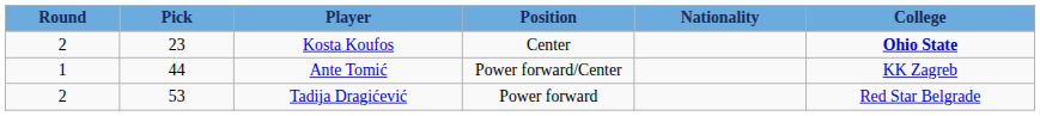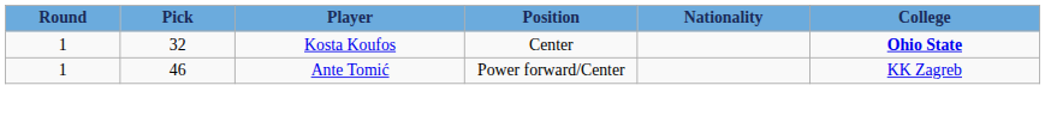Kosta Koufos | Round: 2 -> 1
Kosta Koufos | Pick: 23 -> 32
Ante Tomić | Pick: 44 -> 46
- row: 2 | 53 | Tadija Dragićević | Power forward | Red Star Belgrade
